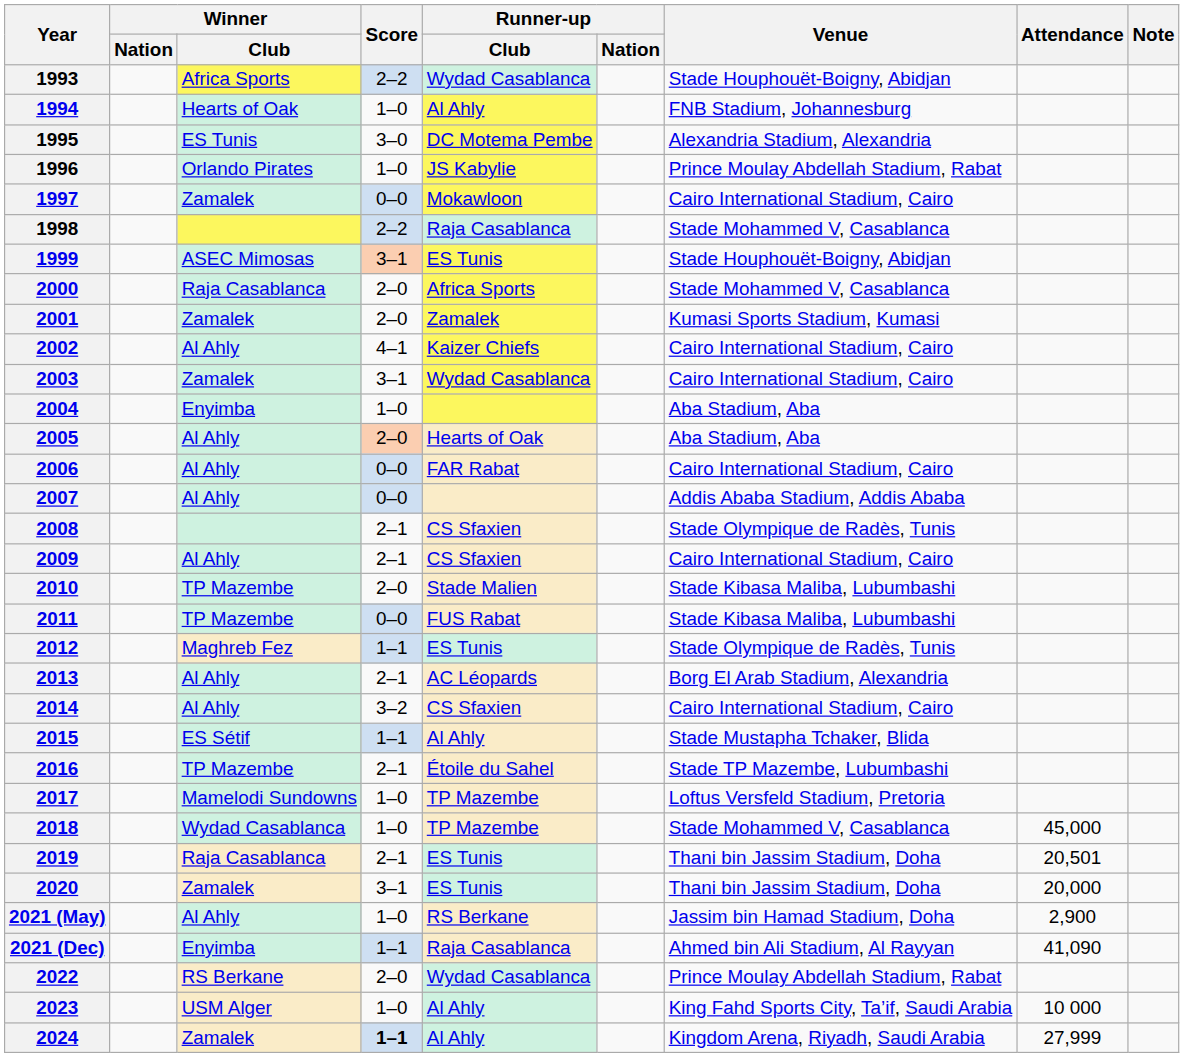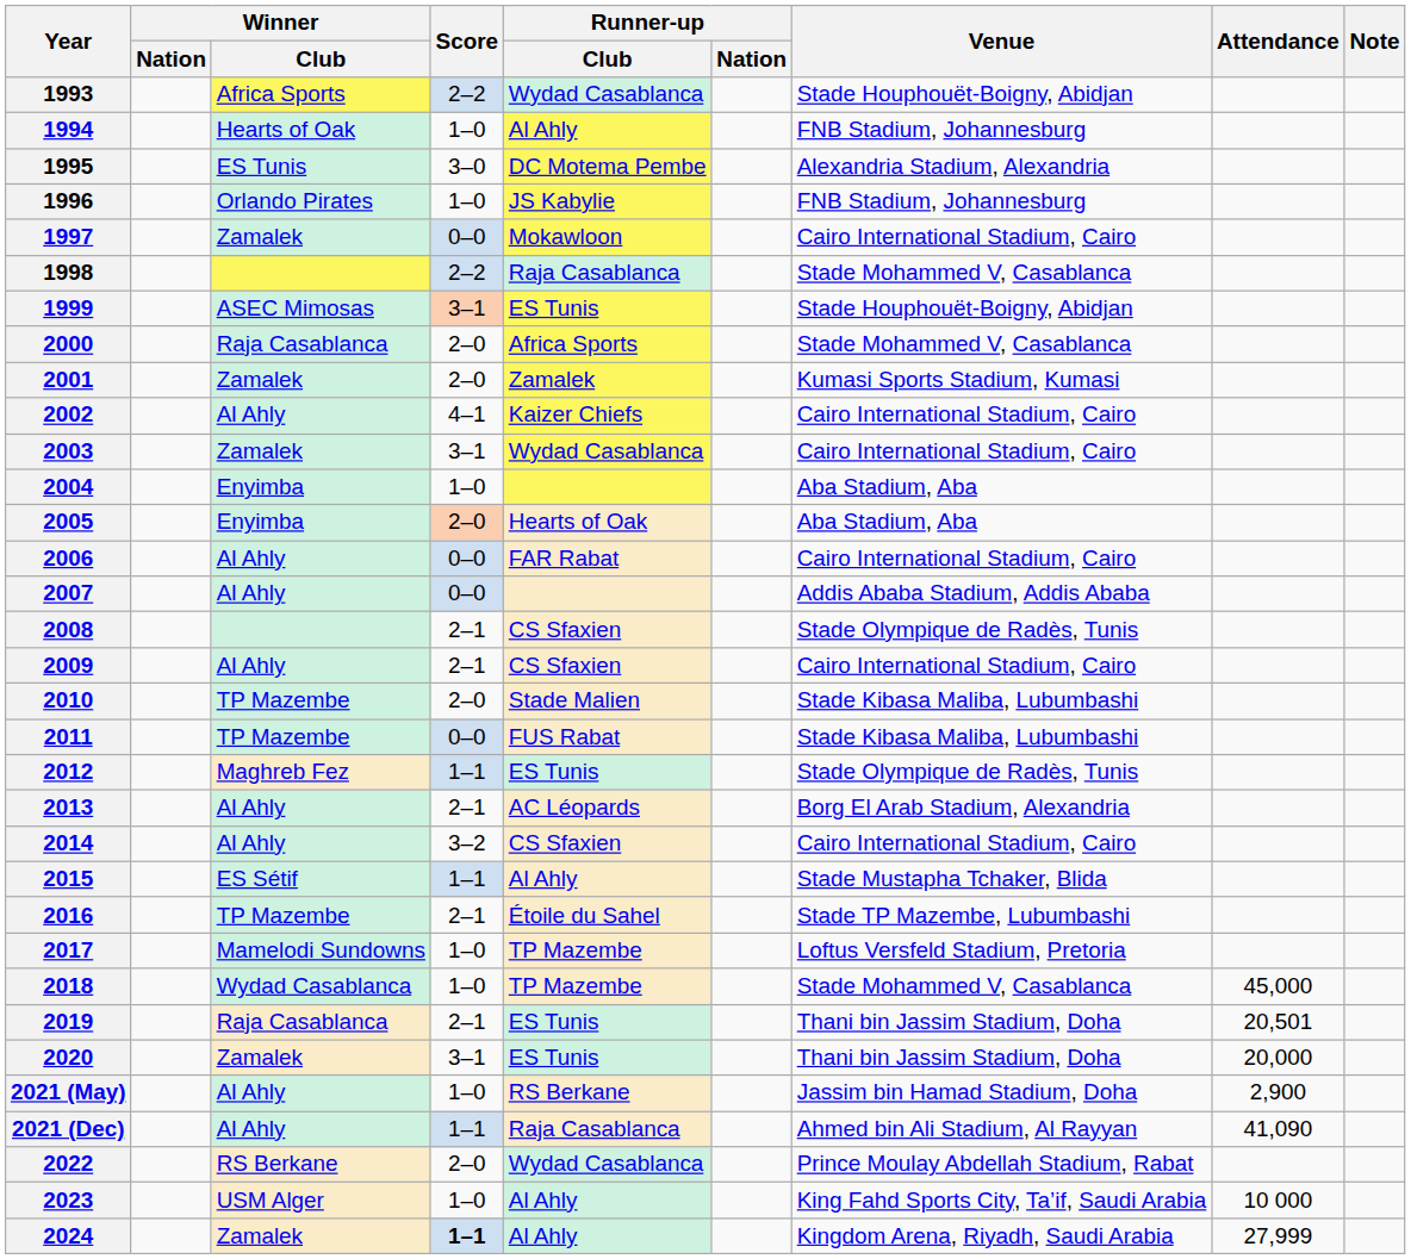1996 | Venue: Prince Moulay Abdellah Stadium, Rabat -> FNB Stadium, Johannesburg
2005 | Winner / Club: Al Ahly -> Enyimba
2021 (Dec) | Winner / Club: Enyimba -> Al Ahly
